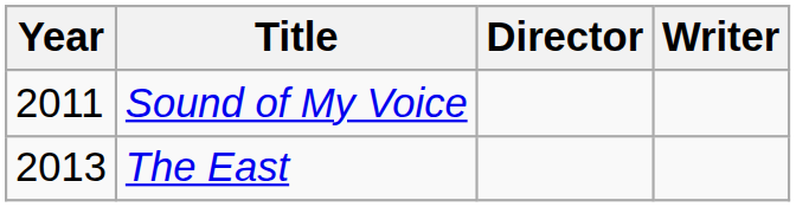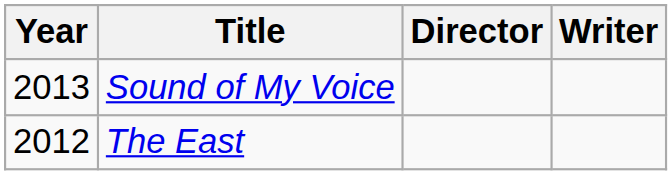Sound of My Voice | Year: 2011 -> 2013
The East | Year: 2013 -> 2012
